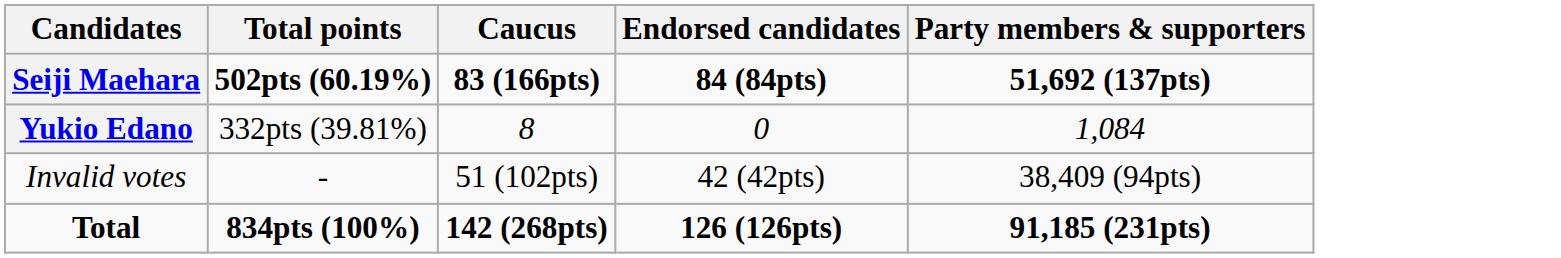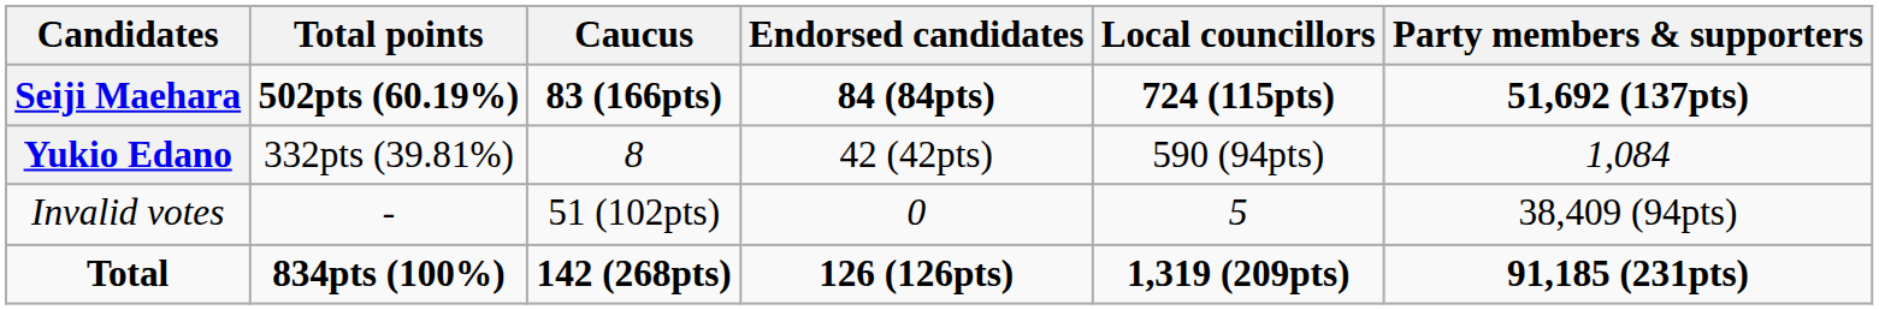+ column: Local councillors | 724 (115pts) | 590 (94pts) | 5 | 1,319 (209pts)
Yukio Edano | Endorsed candidates: 0 -> 42 (42pts)
Invalid votes | Endorsed candidates: 42 (42pts) -> 0
